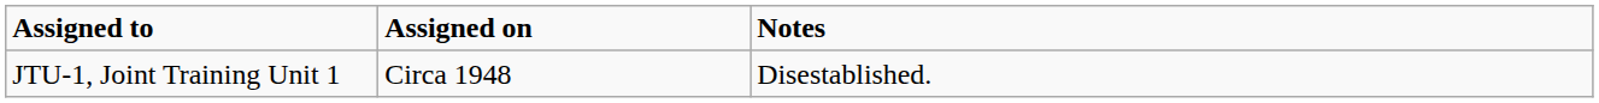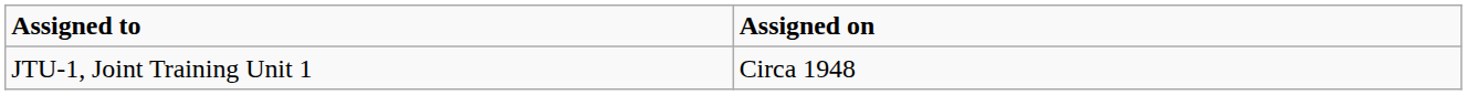- column: Notes | Disestablished.
